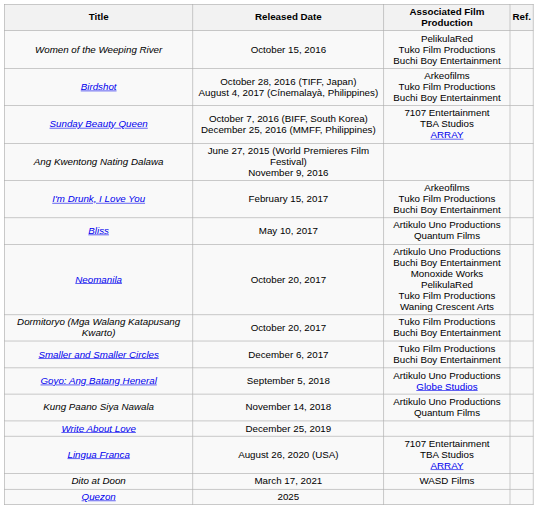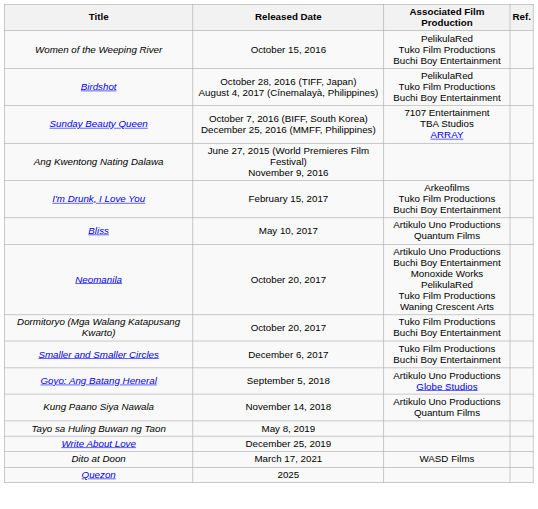Birdshot | Associated Film Production: Arkeofilms Tuko Film Productions Buchi Boy Entertainment -> PelikulaRed Tuko Film Productions Buchi Boy Entertainment
+ row: Tayo sa Huling Buwan ng Taon | May 8, 2019
- row: Lingua Franca | August 26, 2020 (USA) | 7107 Entertainment TBA Studios ARRAY
